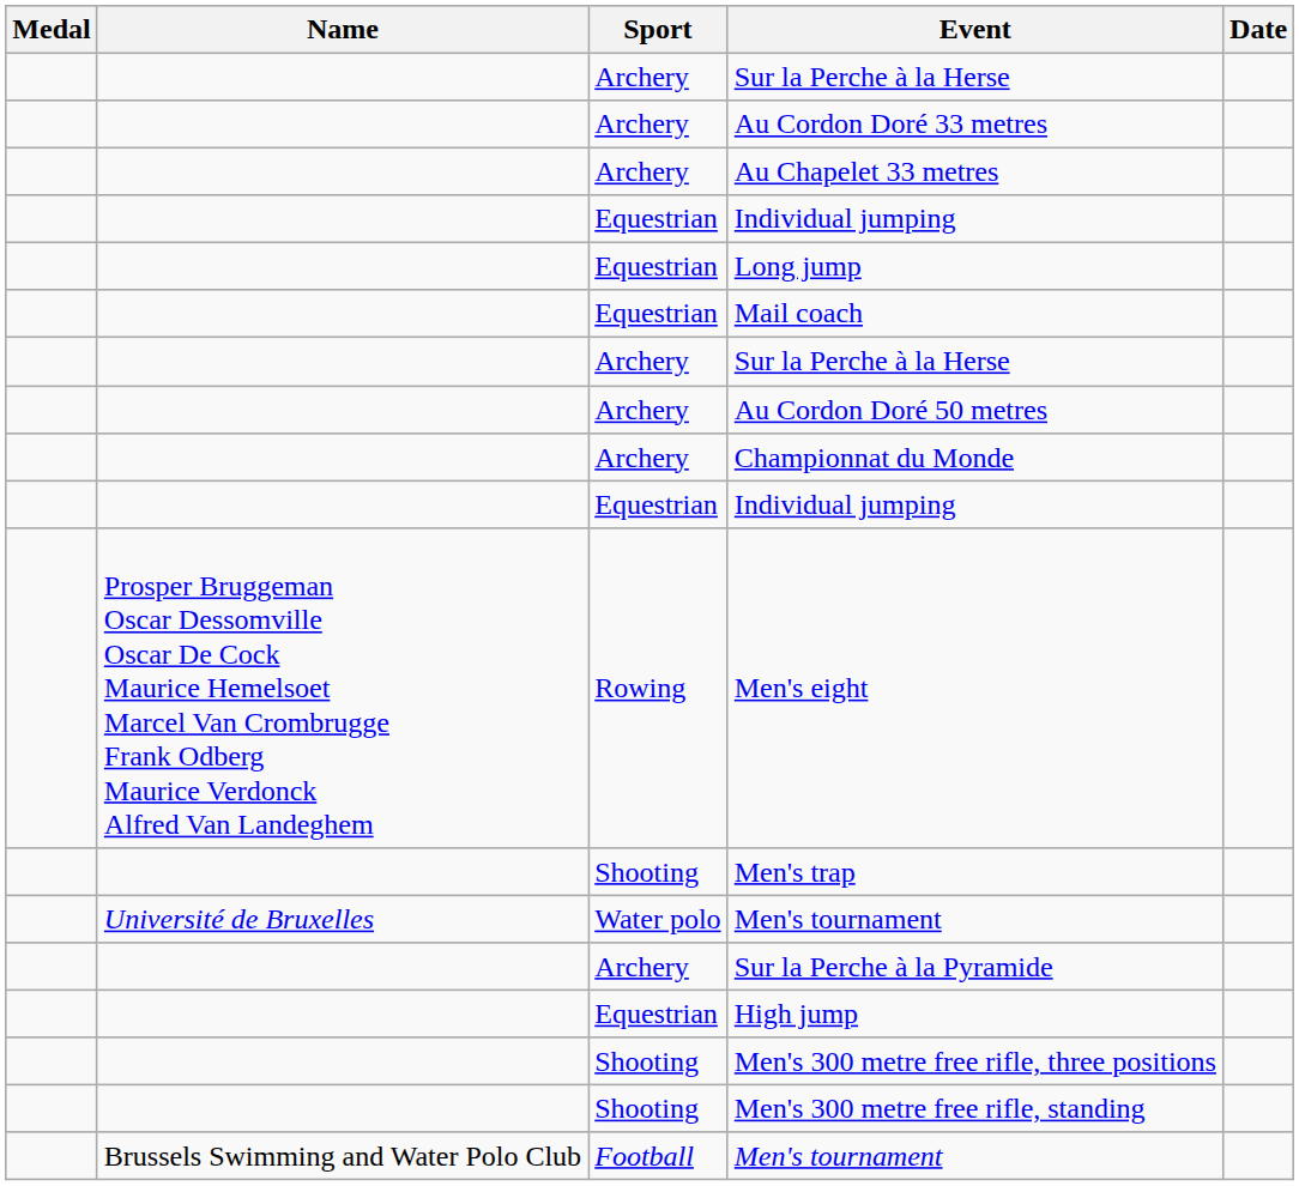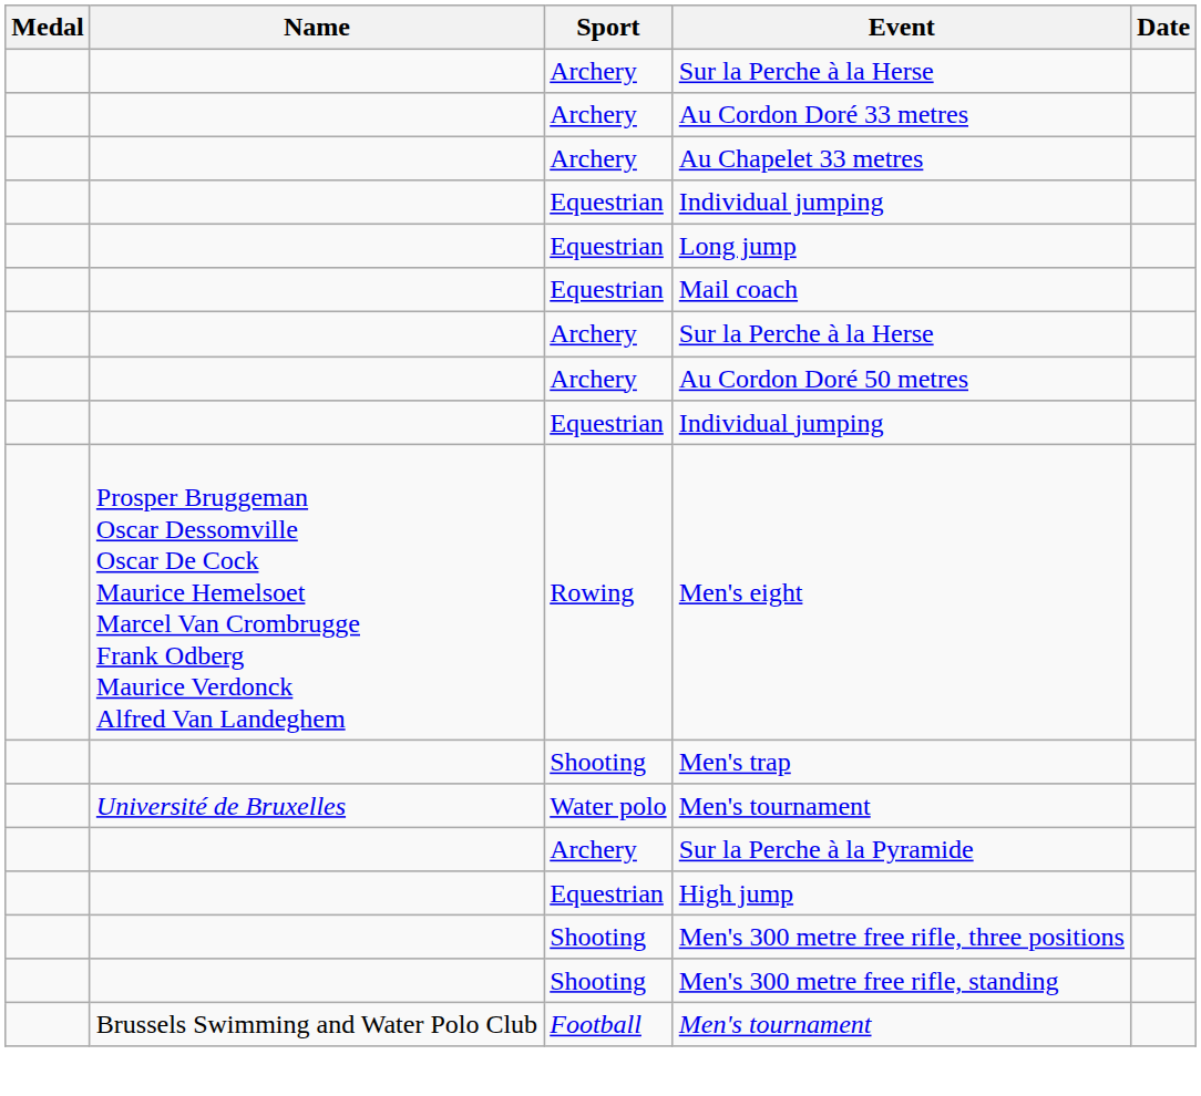- row: Archery | Championnat du Monde
